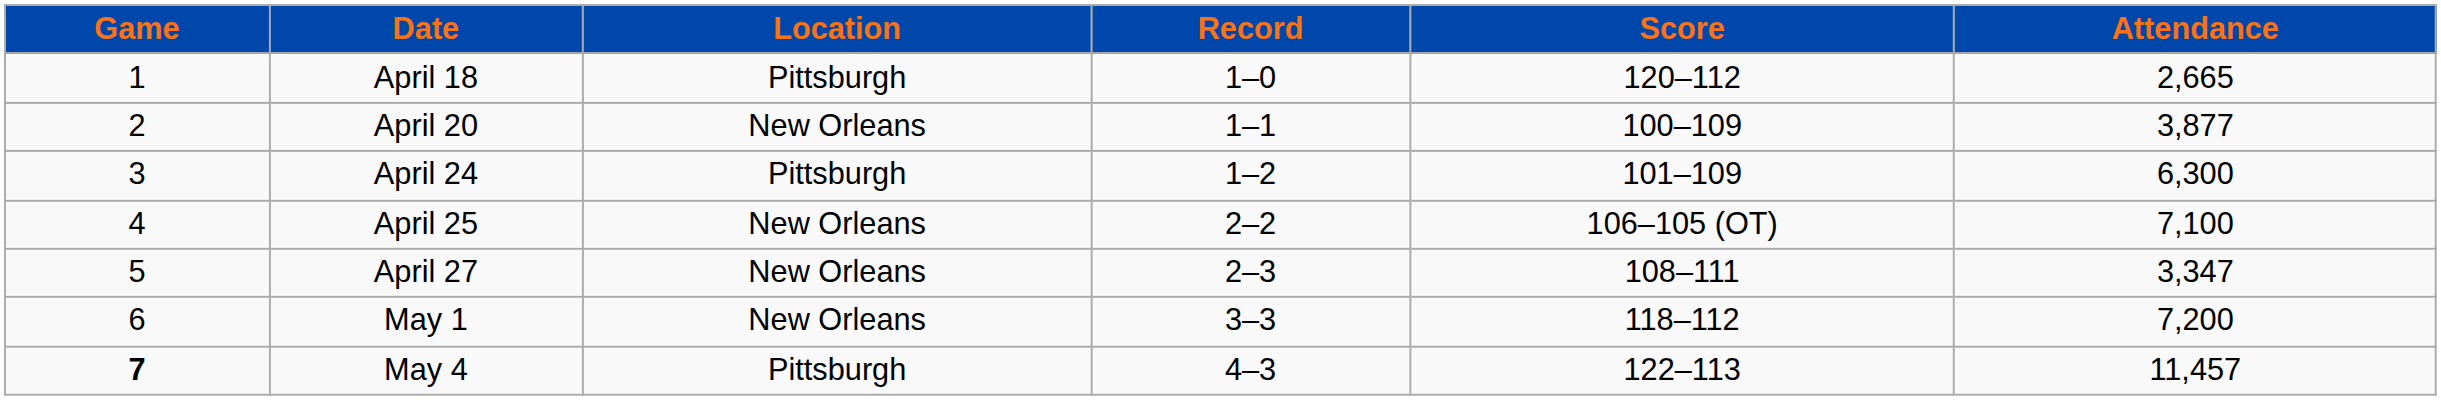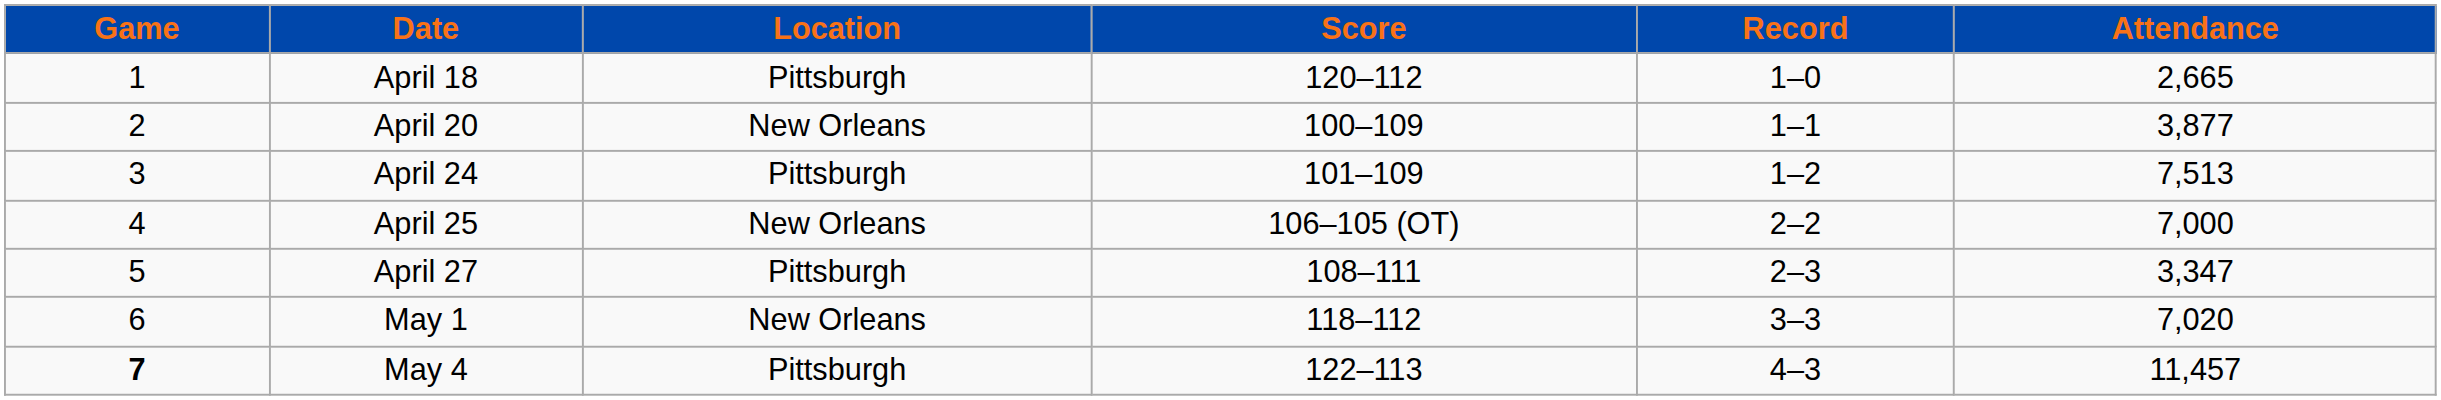columns swapped: Score <-> Record
April 24 | Attendance: 6,300 -> 7,513
April 25 | Attendance: 7,100 -> 7,000
April 27 | Location: New Orleans -> Pittsburgh
May 1 | Attendance: 7,200 -> 7,020
